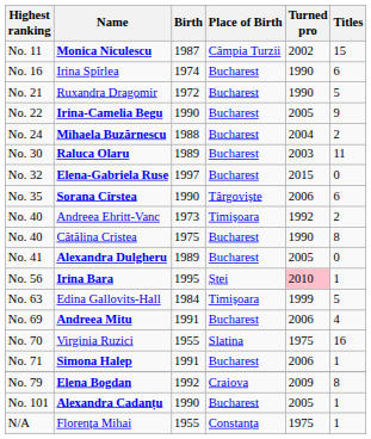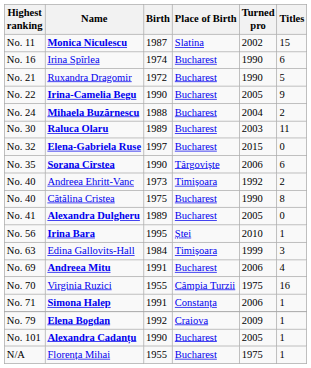Monica Niculescu | Place of Birth: Câmpia Turzii -> Slatina
Irina Bara | Turned pro: pink background -> no background
Edina Gallovits-Hall | Titles: 5 -> 3
Virginia Ruzici | Place of Birth: Slatina -> Câmpia Turzii
Simona Halep | Place of Birth: Bucharest -> Constanța
Elena Bogdan | Titles: 8 -> 1
Florența Mihai | Place of Birth: Constanța -> Bucharest
